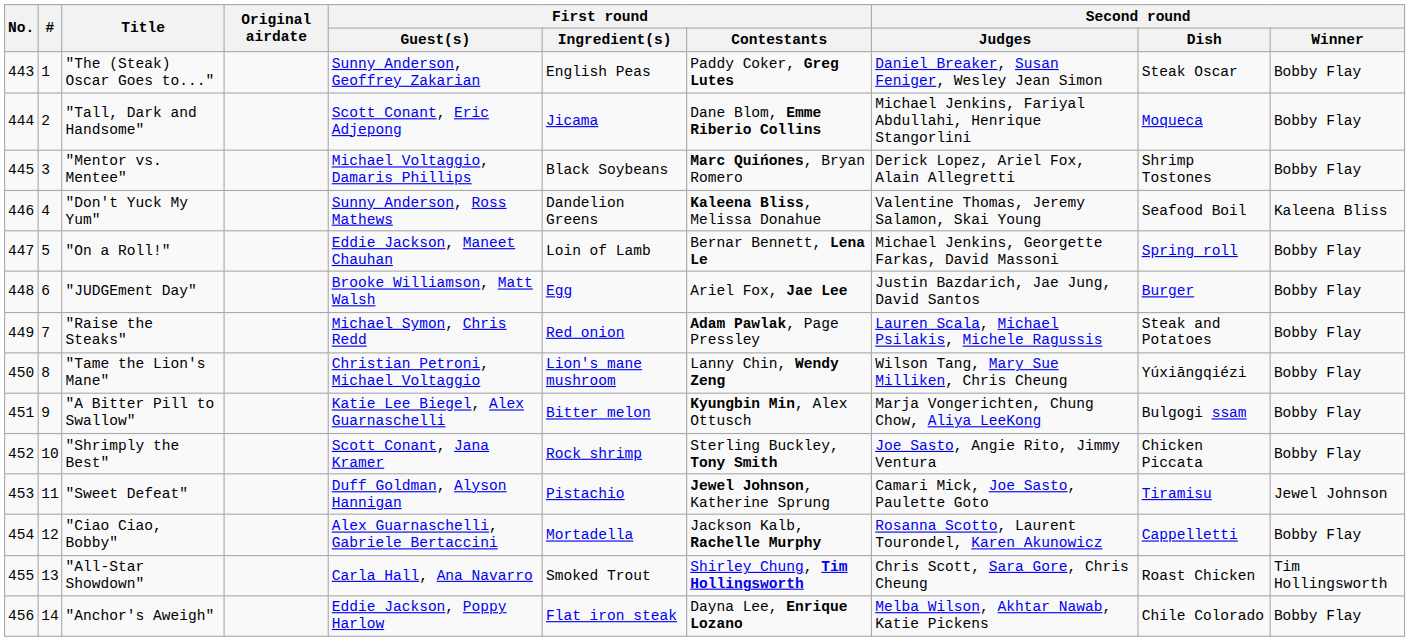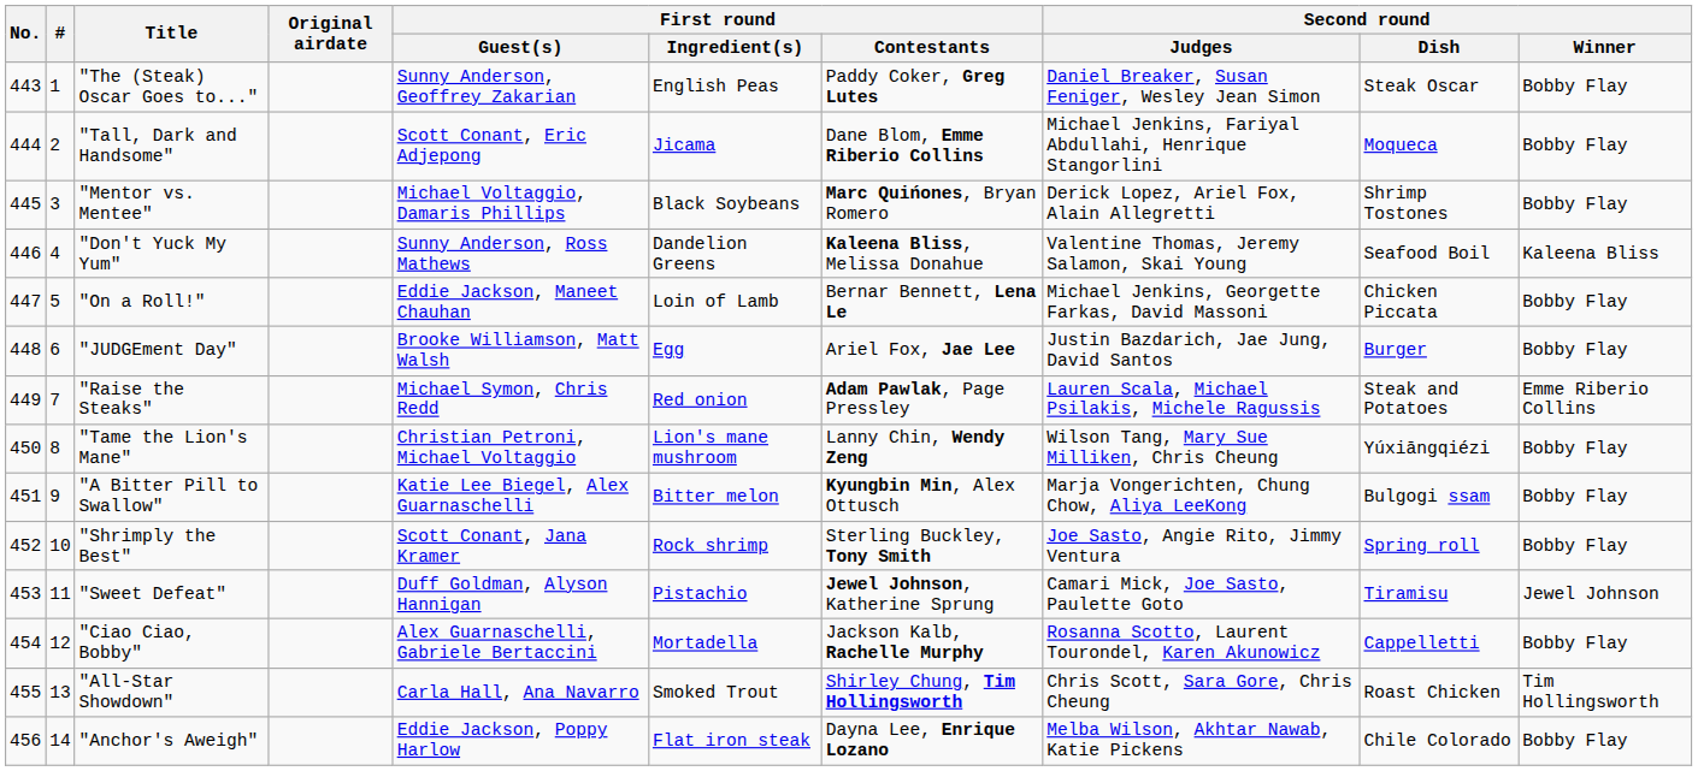"On a Roll!" | Second round / Dish: Spring roll -> Chicken Piccata
"Raise the Steaks" | Second round / Winner: Bobby Flay -> Emme Riberio Collins
"Shrimply the Best" | Second round / Dish: Chicken Piccata -> Spring roll
